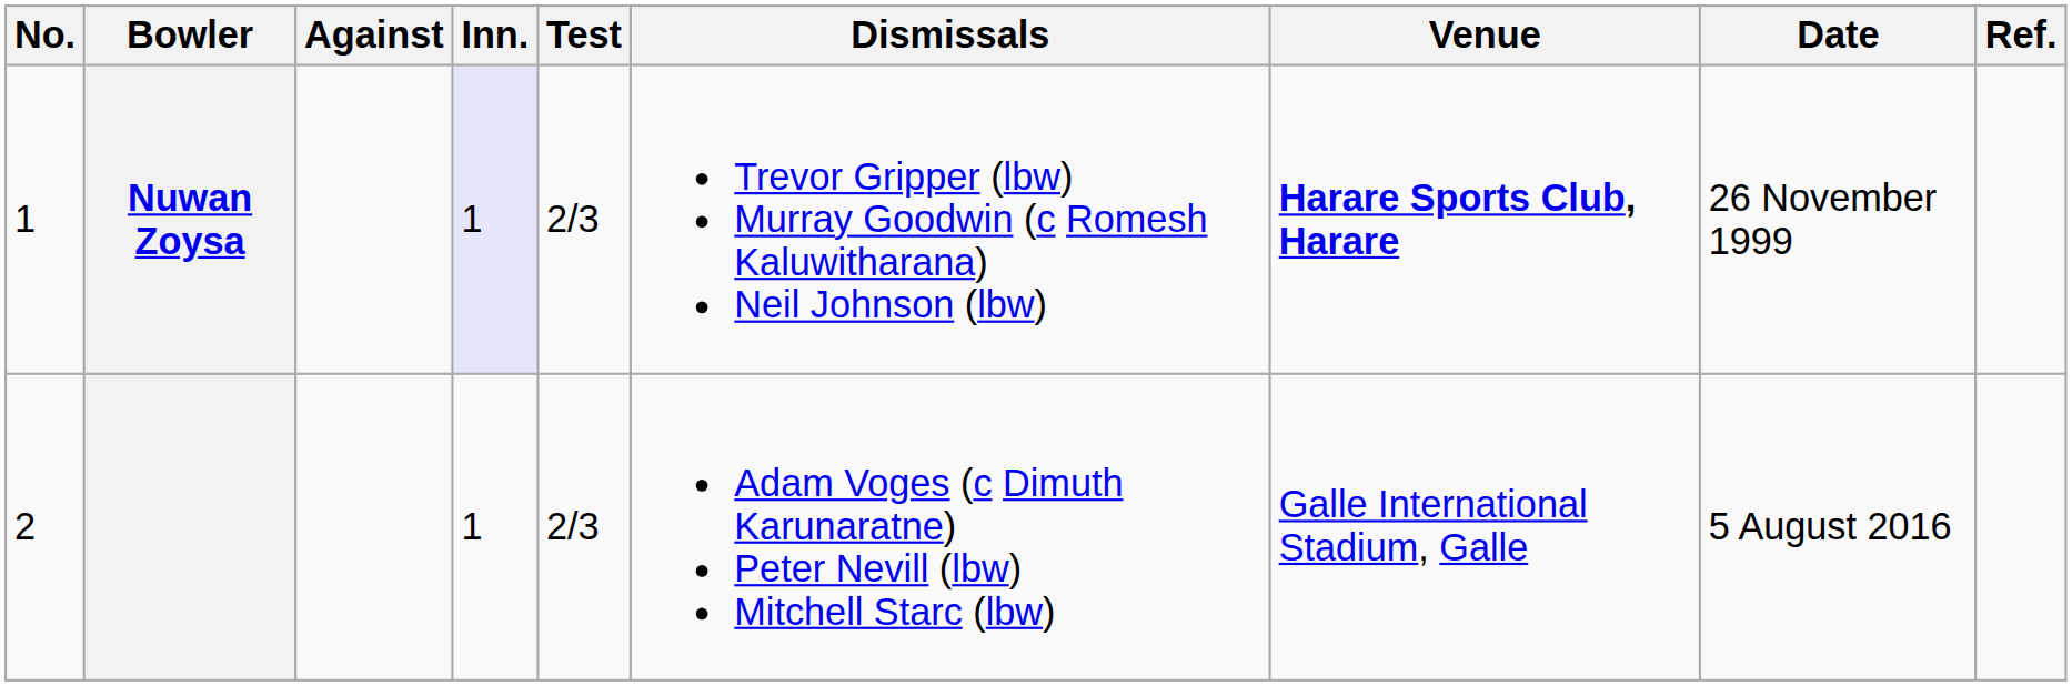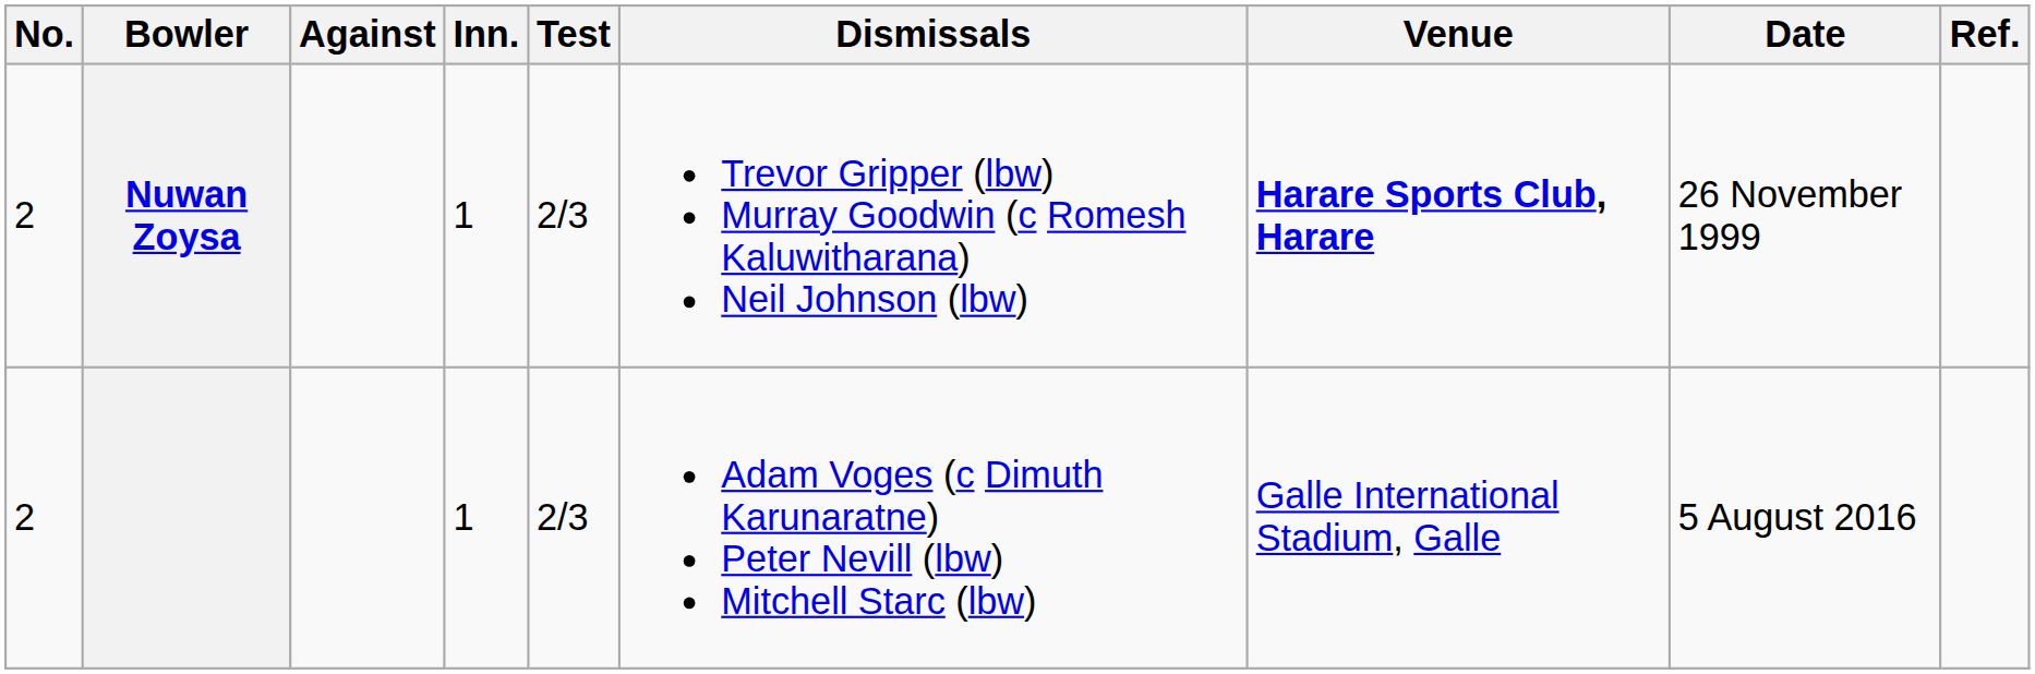Nuwan Zoysa | No.: 1 -> 2
Nuwan Zoysa | Inn.: lavender background -> no background
